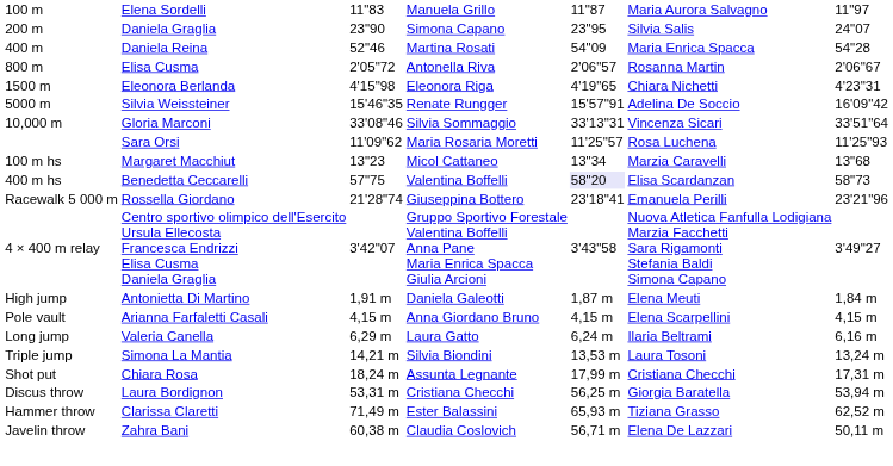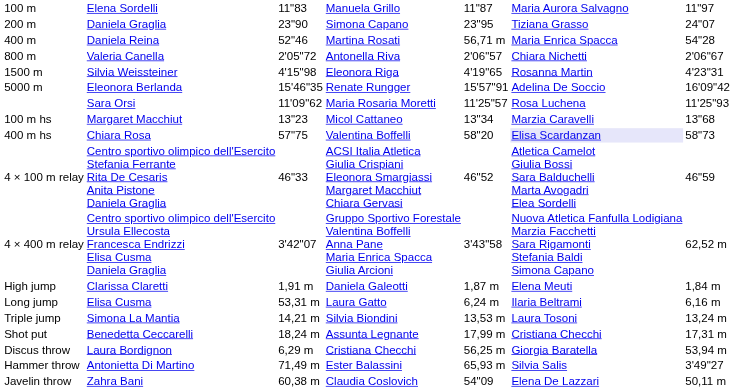200 m | column 6: Silvia Salis -> Tiziana Grasso
400 m | column 5: 54"09 -> 56,71 m
800 m | column 2: Elisa Cusma -> Valeria Canella
800 m | column 6: Rosanna Martin -> Chiara Nichetti
1500 m | column 2: Eleonora Berlanda -> Silvia Weissteiner
1500 m | column 6: Chiara Nichetti -> Rosanna Martin
5000 m | column 2: Silvia Weissteiner -> Eleonora Berlanda
- row: 10,000 m | Gloria Marconi | 33'08"46 | Silvia Sommaggio | 33'13"31 | Vincenza Sicari | 33'51"64
400 m hs | column 2: Benedetta Ceccarelli -> Chiara Rosa
400 m hs | column 5: lavender background -> no background
400 m hs | column 6: no background -> lavender background
- row: Racewalk 5 000 m | Rossella Giordano | 21'28"74 | Giuseppina Bottero | 23'18"41 | Emanuela Perilli | 23'21"96
+ row: 4 × 100 m relay | Centro sportivo olimpico dell'Esercito Stefania Ferrante Rita De Cesaris Anita Pistone Daniela Graglia | 46"33 | ACSI Italia Atletica Giulia Crispiani Eleonora Smargiassi Margaret Macchiut Chiara Gervasi | 46"52 | Atletica Camelot Giulia Bossi Sara Balduchelli Marta Avogadri Elea Sordelli | 46"59
4 × 400 m relay | column 7: 3'49"27 -> 62,52 m
High jump | column 2: Antonietta Di Martino -> Clarissa Claretti
- row: Pole vault | Arianna Farfaletti Casali | 4,15 m | Anna Giordano Bruno | 4,15 m | Elena Scarpellini | 4,15 m
Long jump | column 2: Valeria Canella -> Elisa Cusma
Long jump | column 3: 6,29 m -> 53,31 m
Shot put | column 2: Chiara Rosa -> Benedetta Ceccarelli
Discus throw | column 3: 53,31 m -> 6,29 m
Hammer throw | column 2: Clarissa Claretti -> Antonietta Di Martino
Hammer throw | column 6: Tiziana Grasso -> Silvia Salis
Hammer throw | column 7: 62,52 m -> 3'49"27
Javelin throw | column 5: 56,71 m -> 54"09
